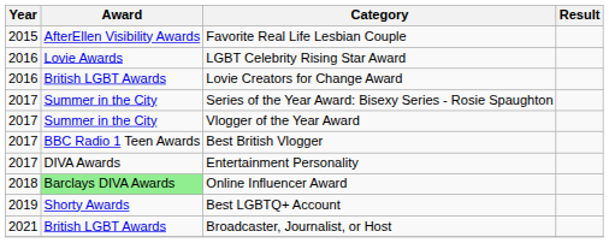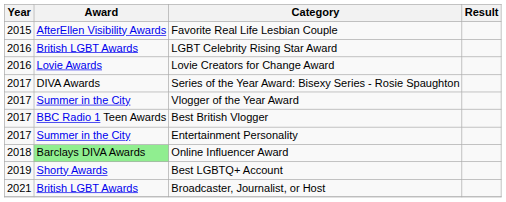LGBT Celebrity Rising Star Award | Award: Lovie Awards -> British LGBT Awards
Lovie Creators for Change Award | Award: British LGBT Awards -> Lovie Awards
Series of the Year Award: Bisexy Series - Rosie Spaughton | Award: Summer in the City -> DIVA Awards
Entertainment Personality | Award: DIVA Awards -> Summer in the City
